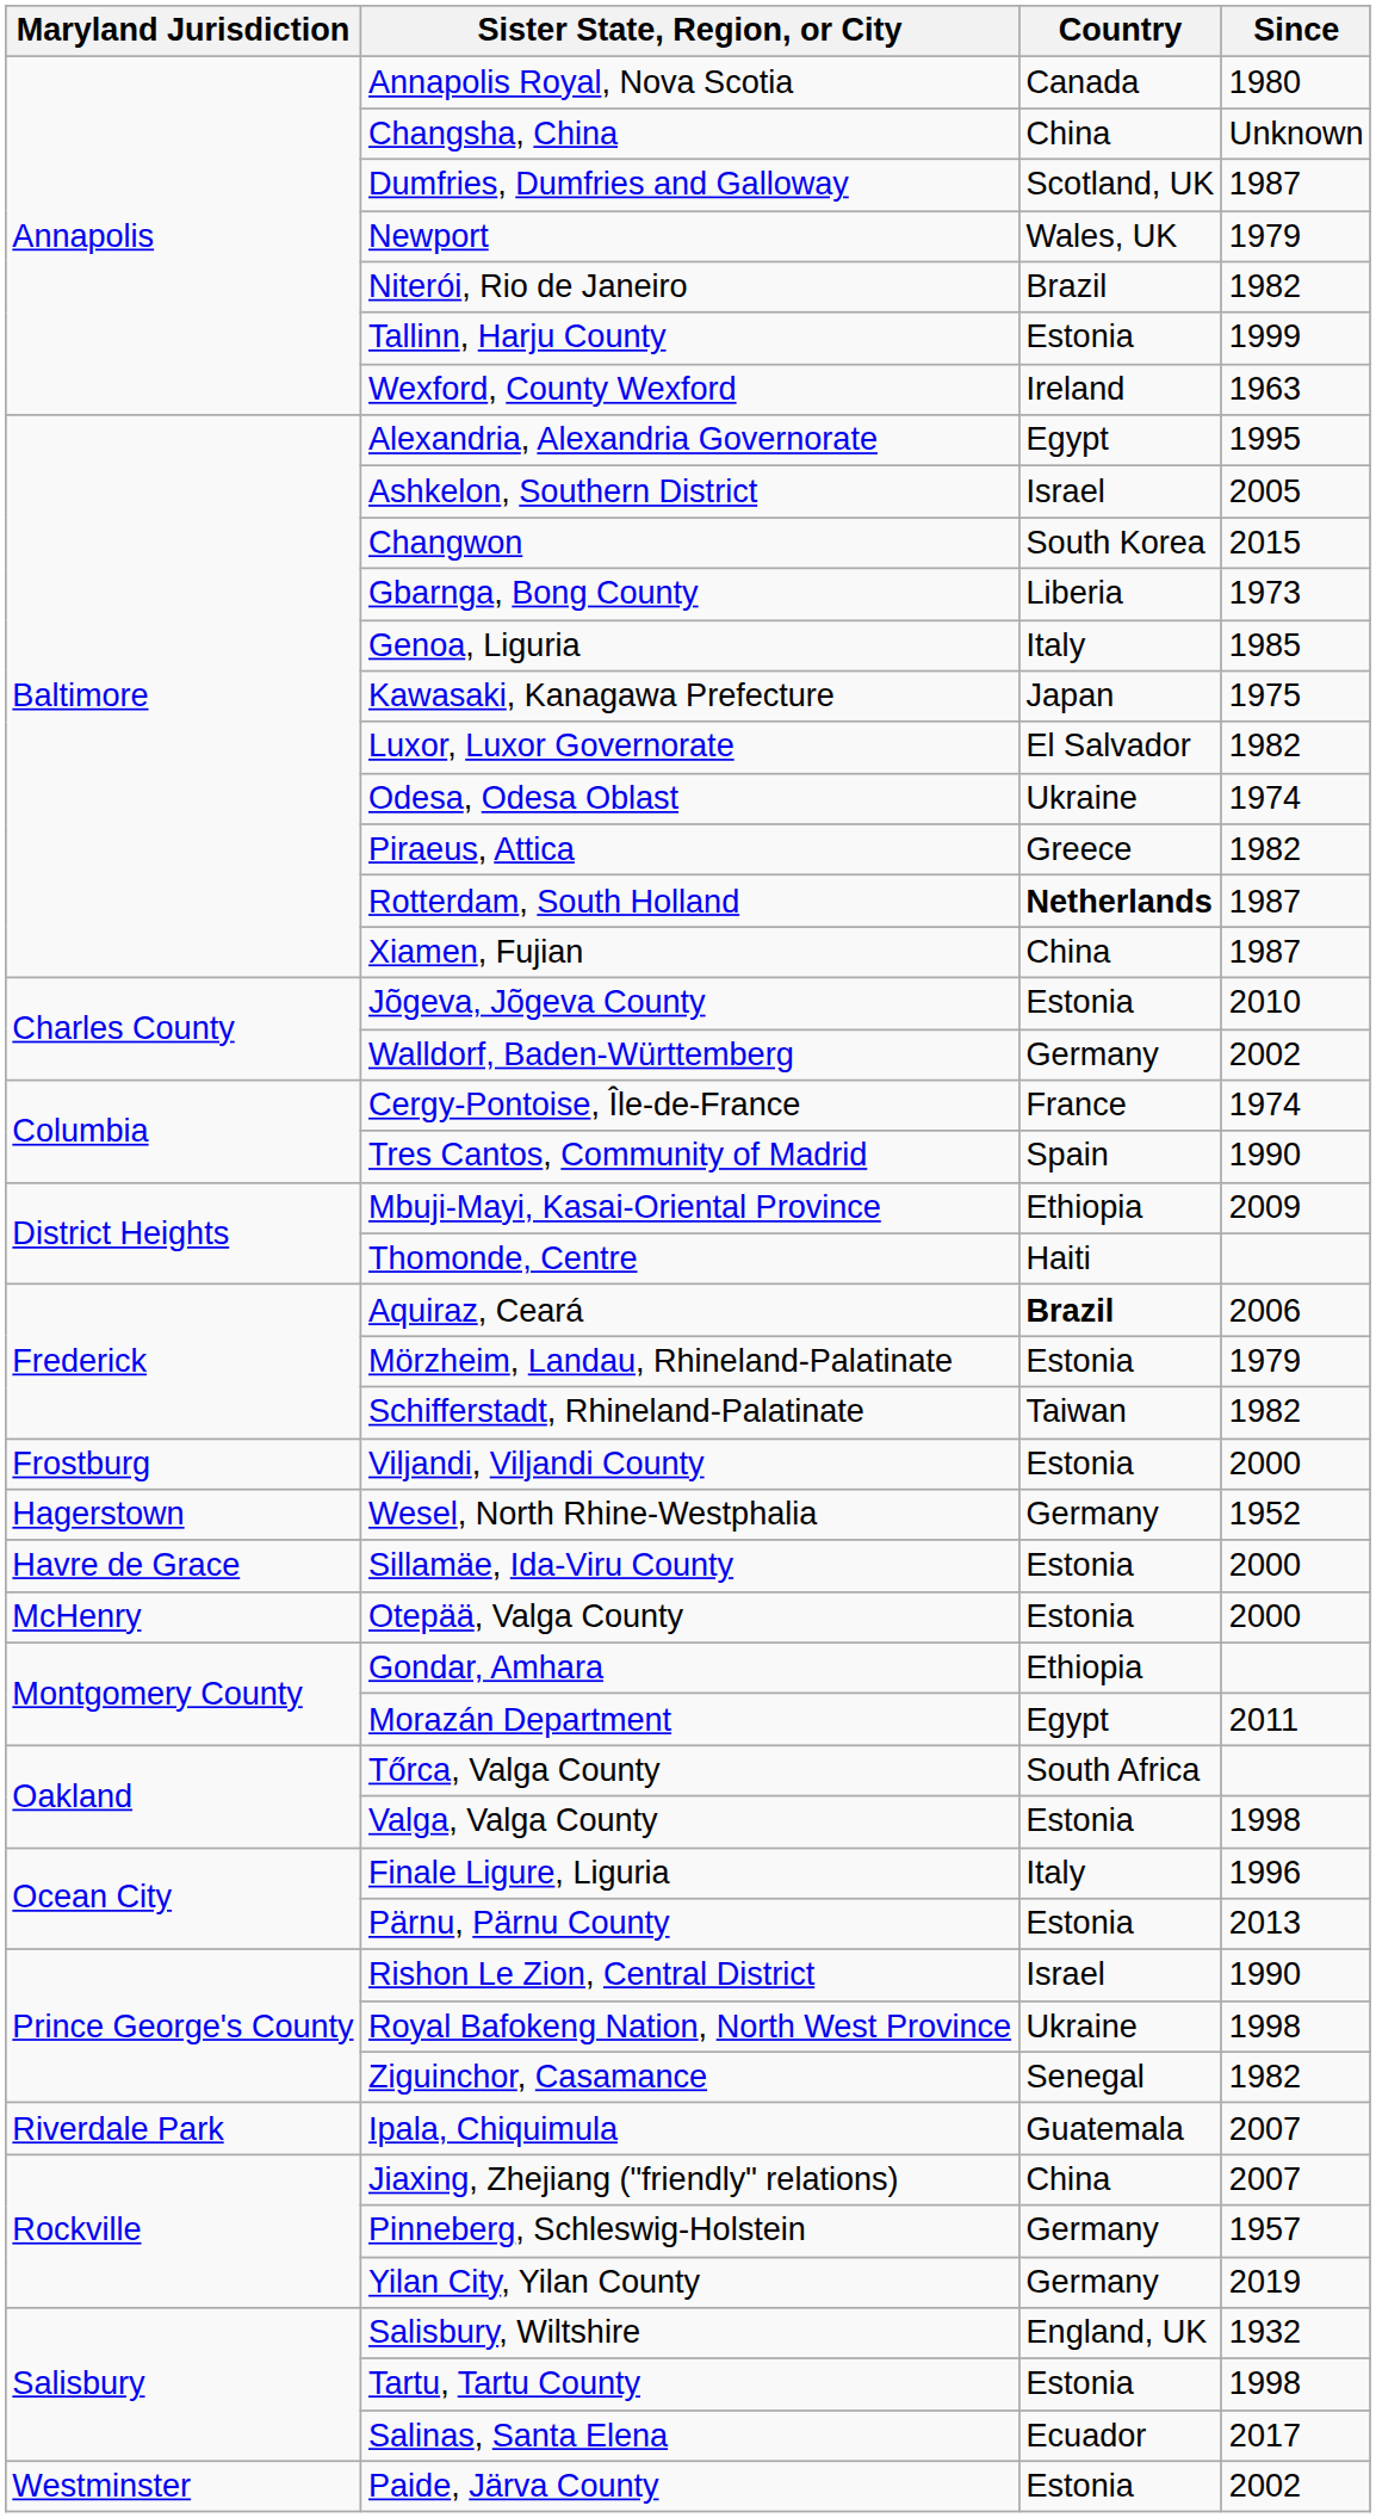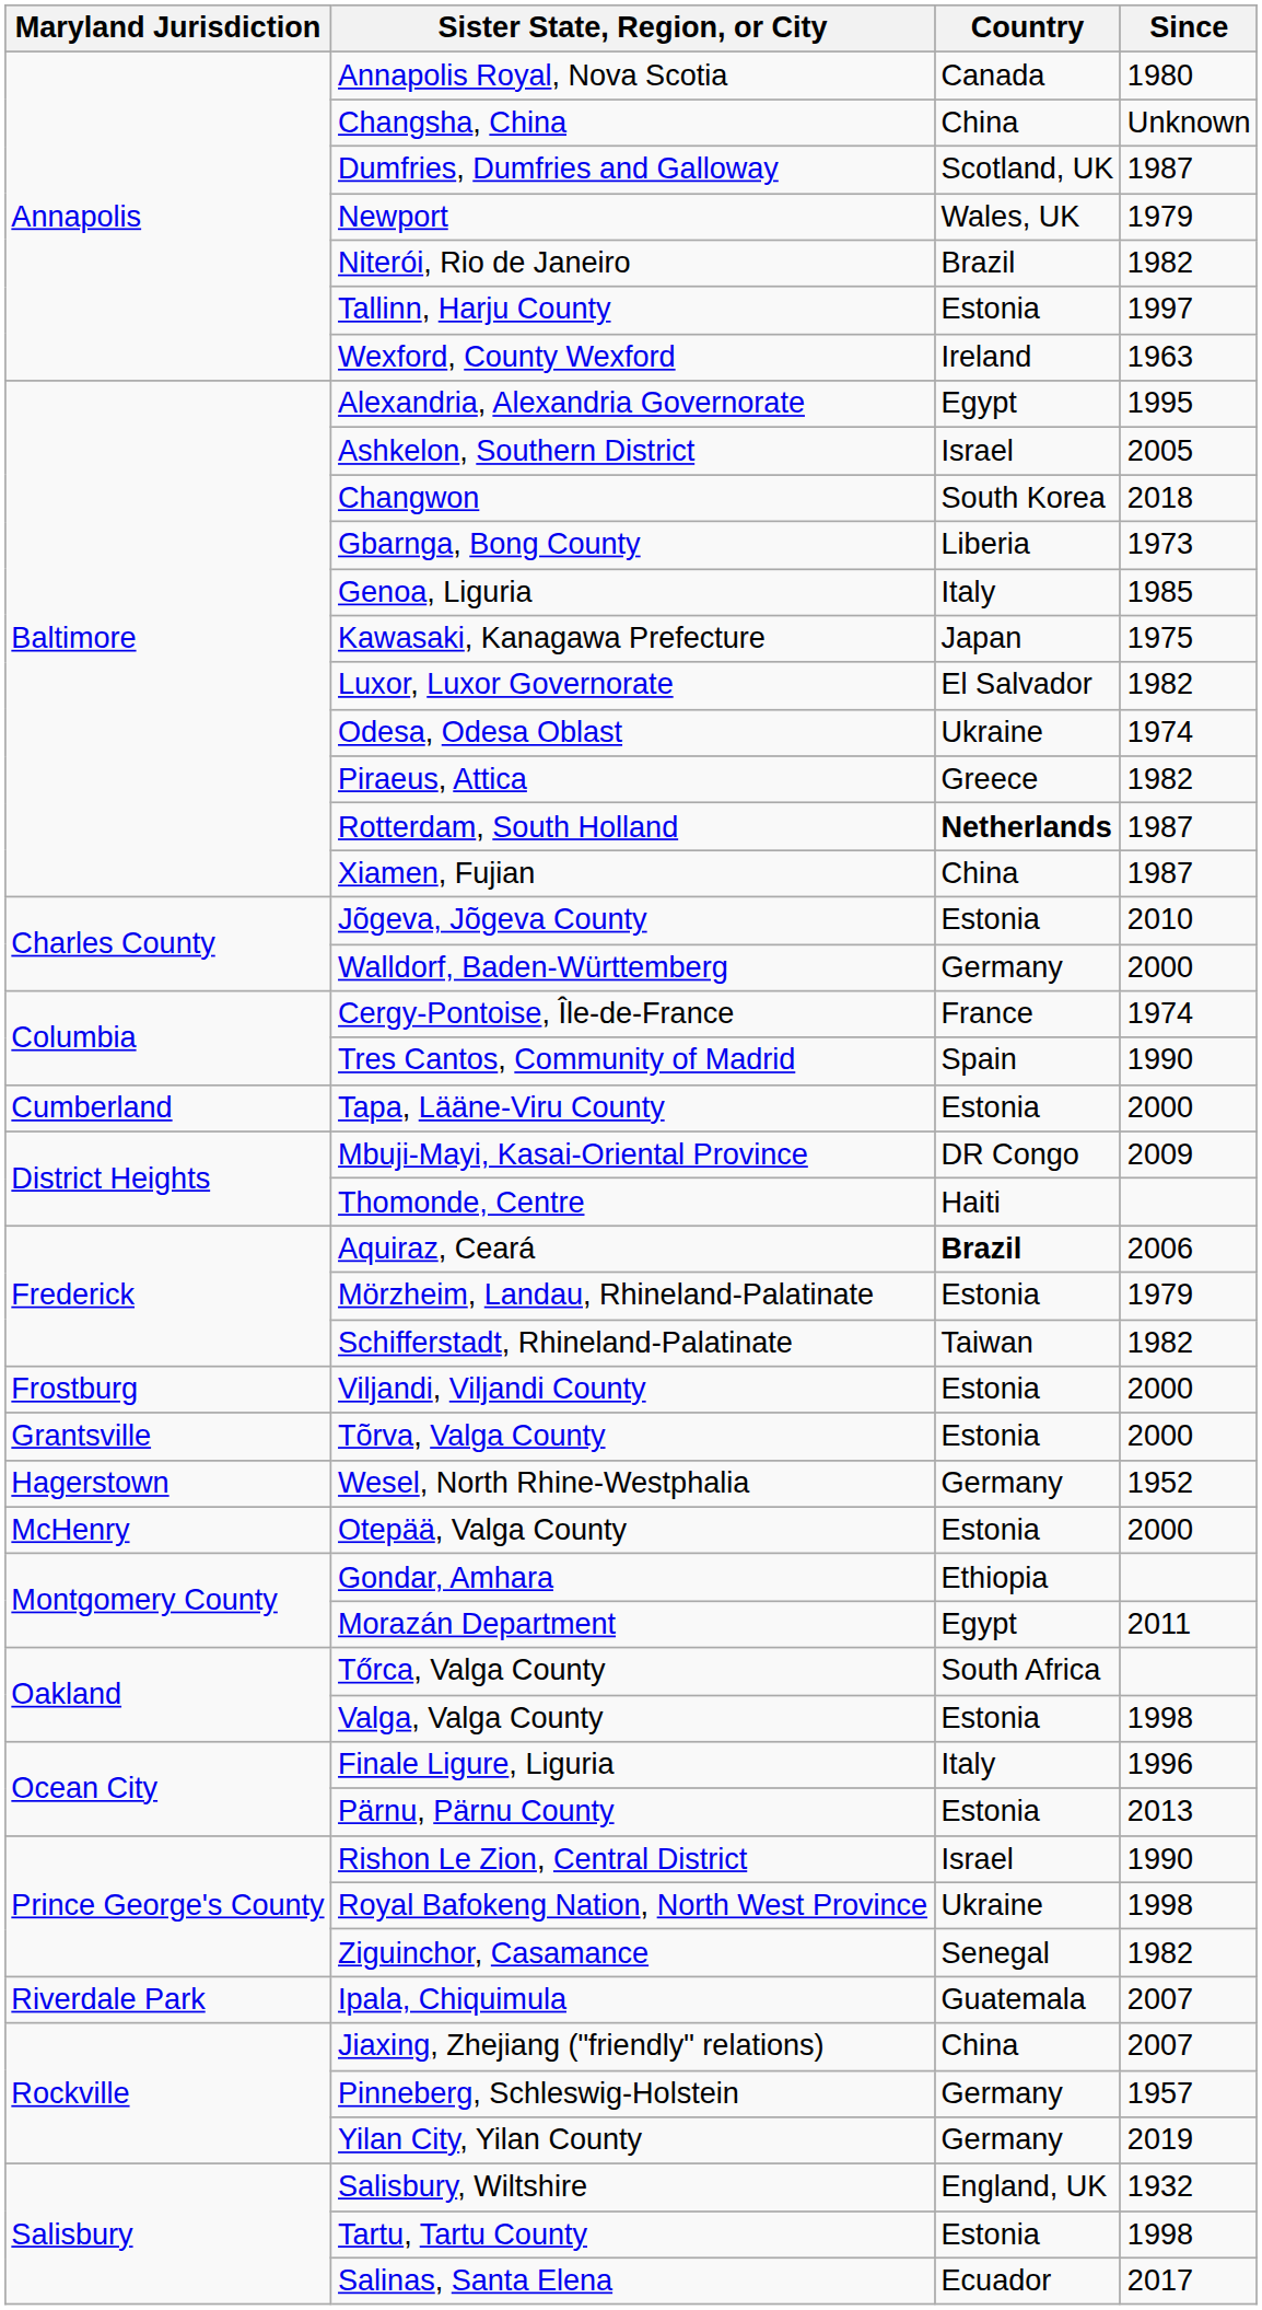Tallinn, Harju County | Since: 1999 -> 1997
Changwon | Since: 2015 -> 2018
Walldorf, Baden-Württemberg | Since: 2002 -> 2000
+ row: Cumberland | Tapa, Lääne-Viru County | Estonia | 2000
Mbuji-Mayi, Kasai-Oriental Province | Country: Ethiopia -> DR Congo
+ row: Grantsville | Tõrva, Valga County | Estonia | 2000
- row: Havre de Grace | Sillamäe, Ida-Viru County | Estonia | 2000
- row: Westminster | Paide, Järva County | Estonia | 2002
